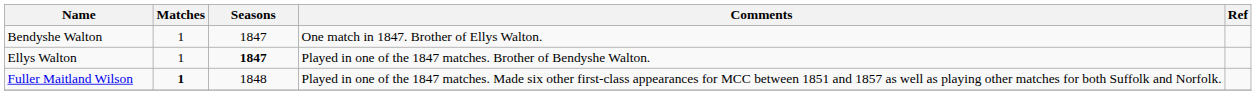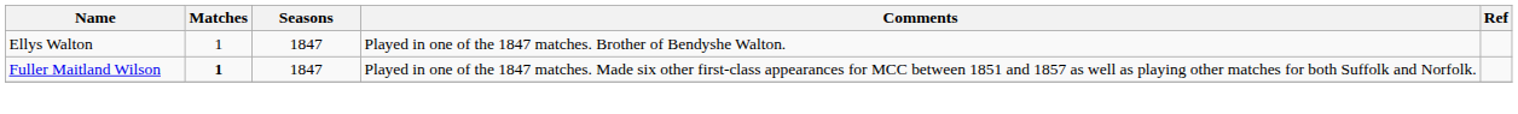- row: Bendyshe Walton | 1 | 1847 | One match in 1847. Brother of Ellys Walton.
Ellys Walton | Seasons: bold -> normal
Fuller Maitland Wilson | Seasons: 1848 -> 1847
